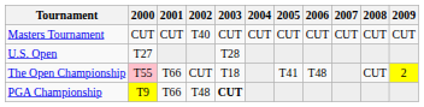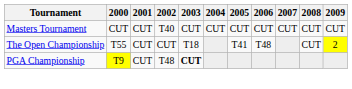- row: U.S. Open | T27 | T28
The Open Championship | 2000: pink background -> no background
The Open Championship | 2001: T66 -> CUT
PGA Championship | 2001: T66 -> CUT
